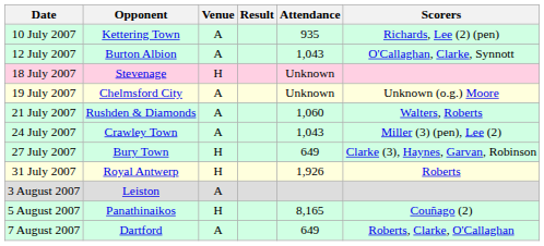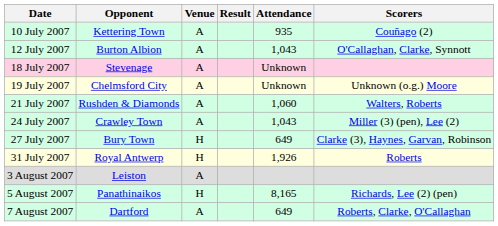10 July 2007 | Scorers: Richards, Lee (2) (pen) -> Couñago (2)
18 July 2007 | Venue: H -> A
5 August 2007 | Scorers: Couñago (2) -> Richards, Lee (2) (pen)
